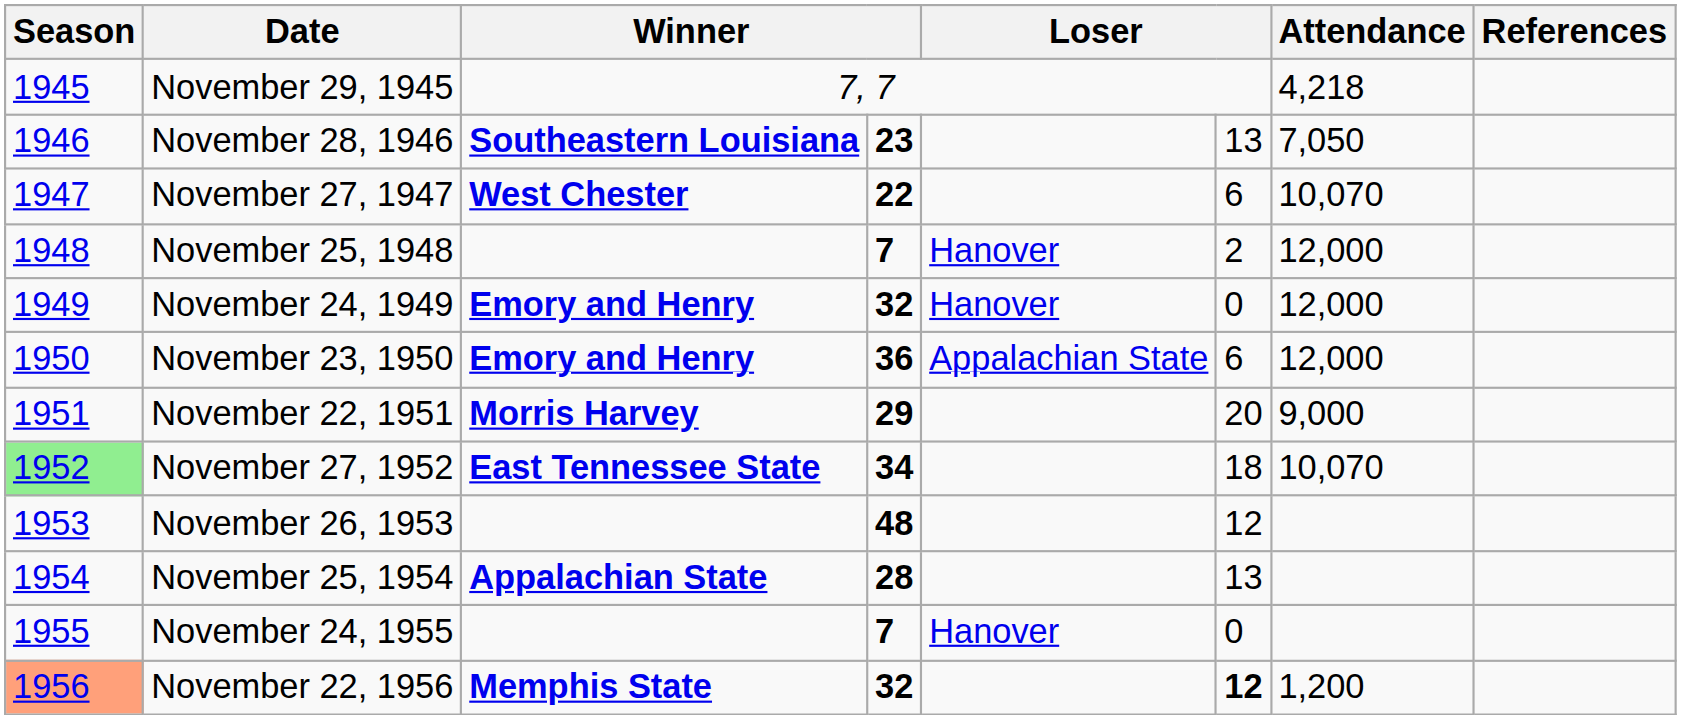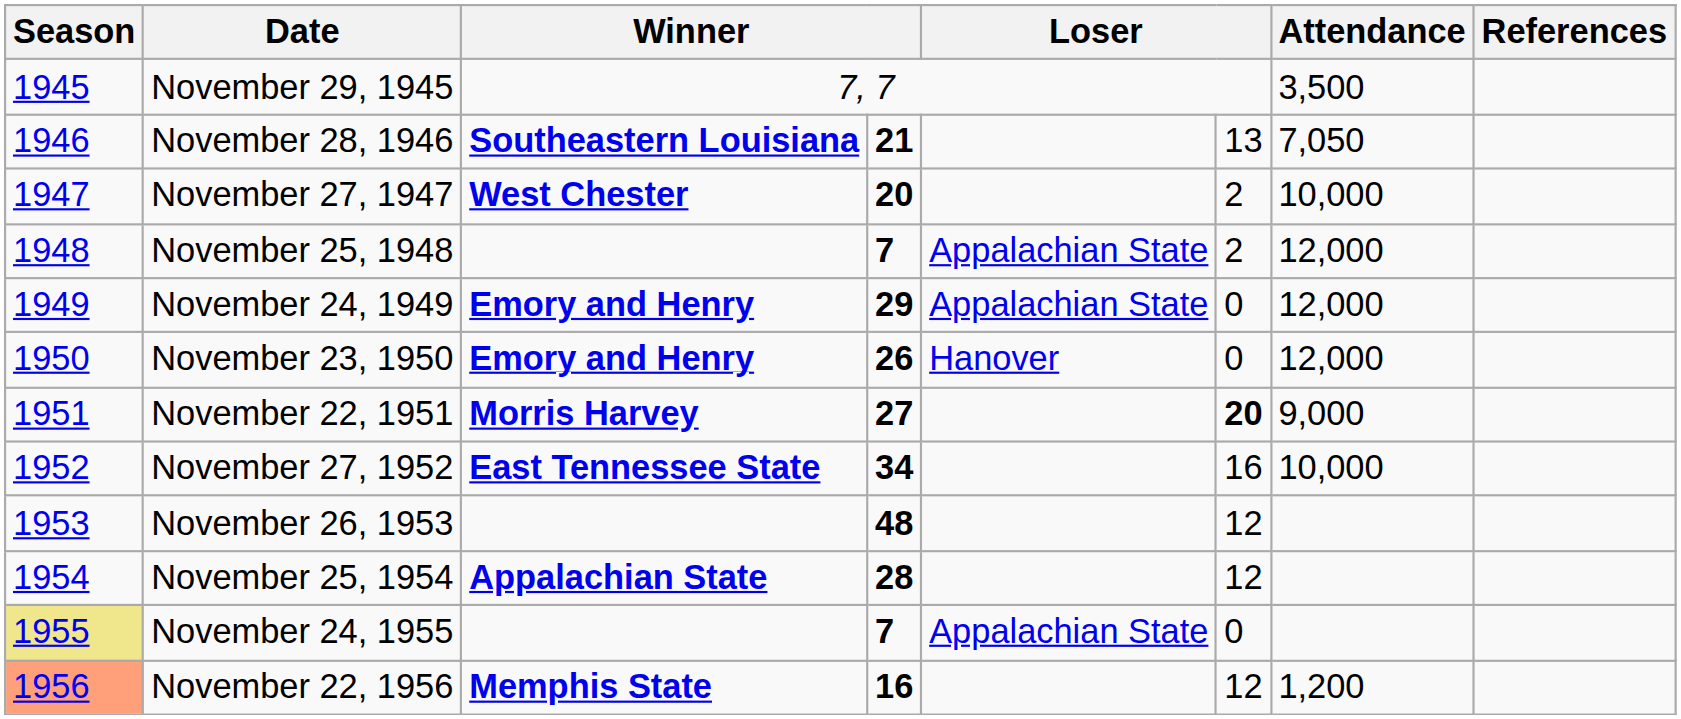November 29, 1945 | Attendance: 4,218 -> 3,500
November 28, 1946 | column 4: 23 -> 21
November 27, 1947 | column 4: 22 -> 20
November 27, 1947 | column 6: 6 -> 2
November 27, 1947 | Attendance: 10,070 -> 10,000
November 25, 1948 | column 5: Hanover -> Appalachian State
November 24, 1949 | column 4: 32 -> 29
November 24, 1949 | column 5: Hanover -> Appalachian State
November 23, 1950 | column 4: 36 -> 26
November 23, 1950 | column 5: Appalachian State -> Hanover
November 23, 1950 | column 6: 6 -> 0
November 22, 1951 | column 4: 29 -> 27
November 22, 1951 | column 6: normal -> bold
November 27, 1952 | Season: lightgreen background -> no background
November 27, 1952 | column 6: 18 -> 16
November 27, 1952 | Attendance: 10,070 -> 10,000
November 25, 1954 | column 6: 13 -> 12
November 24, 1955 | Season: no background -> khaki background
November 24, 1955 | column 5: Hanover -> Appalachian State
November 22, 1956 | column 4: 32 -> 16
November 22, 1956 | column 6: bold -> normal
